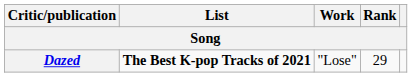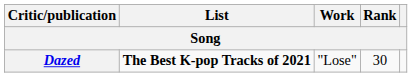Dazed | Rank: 29 -> 30
